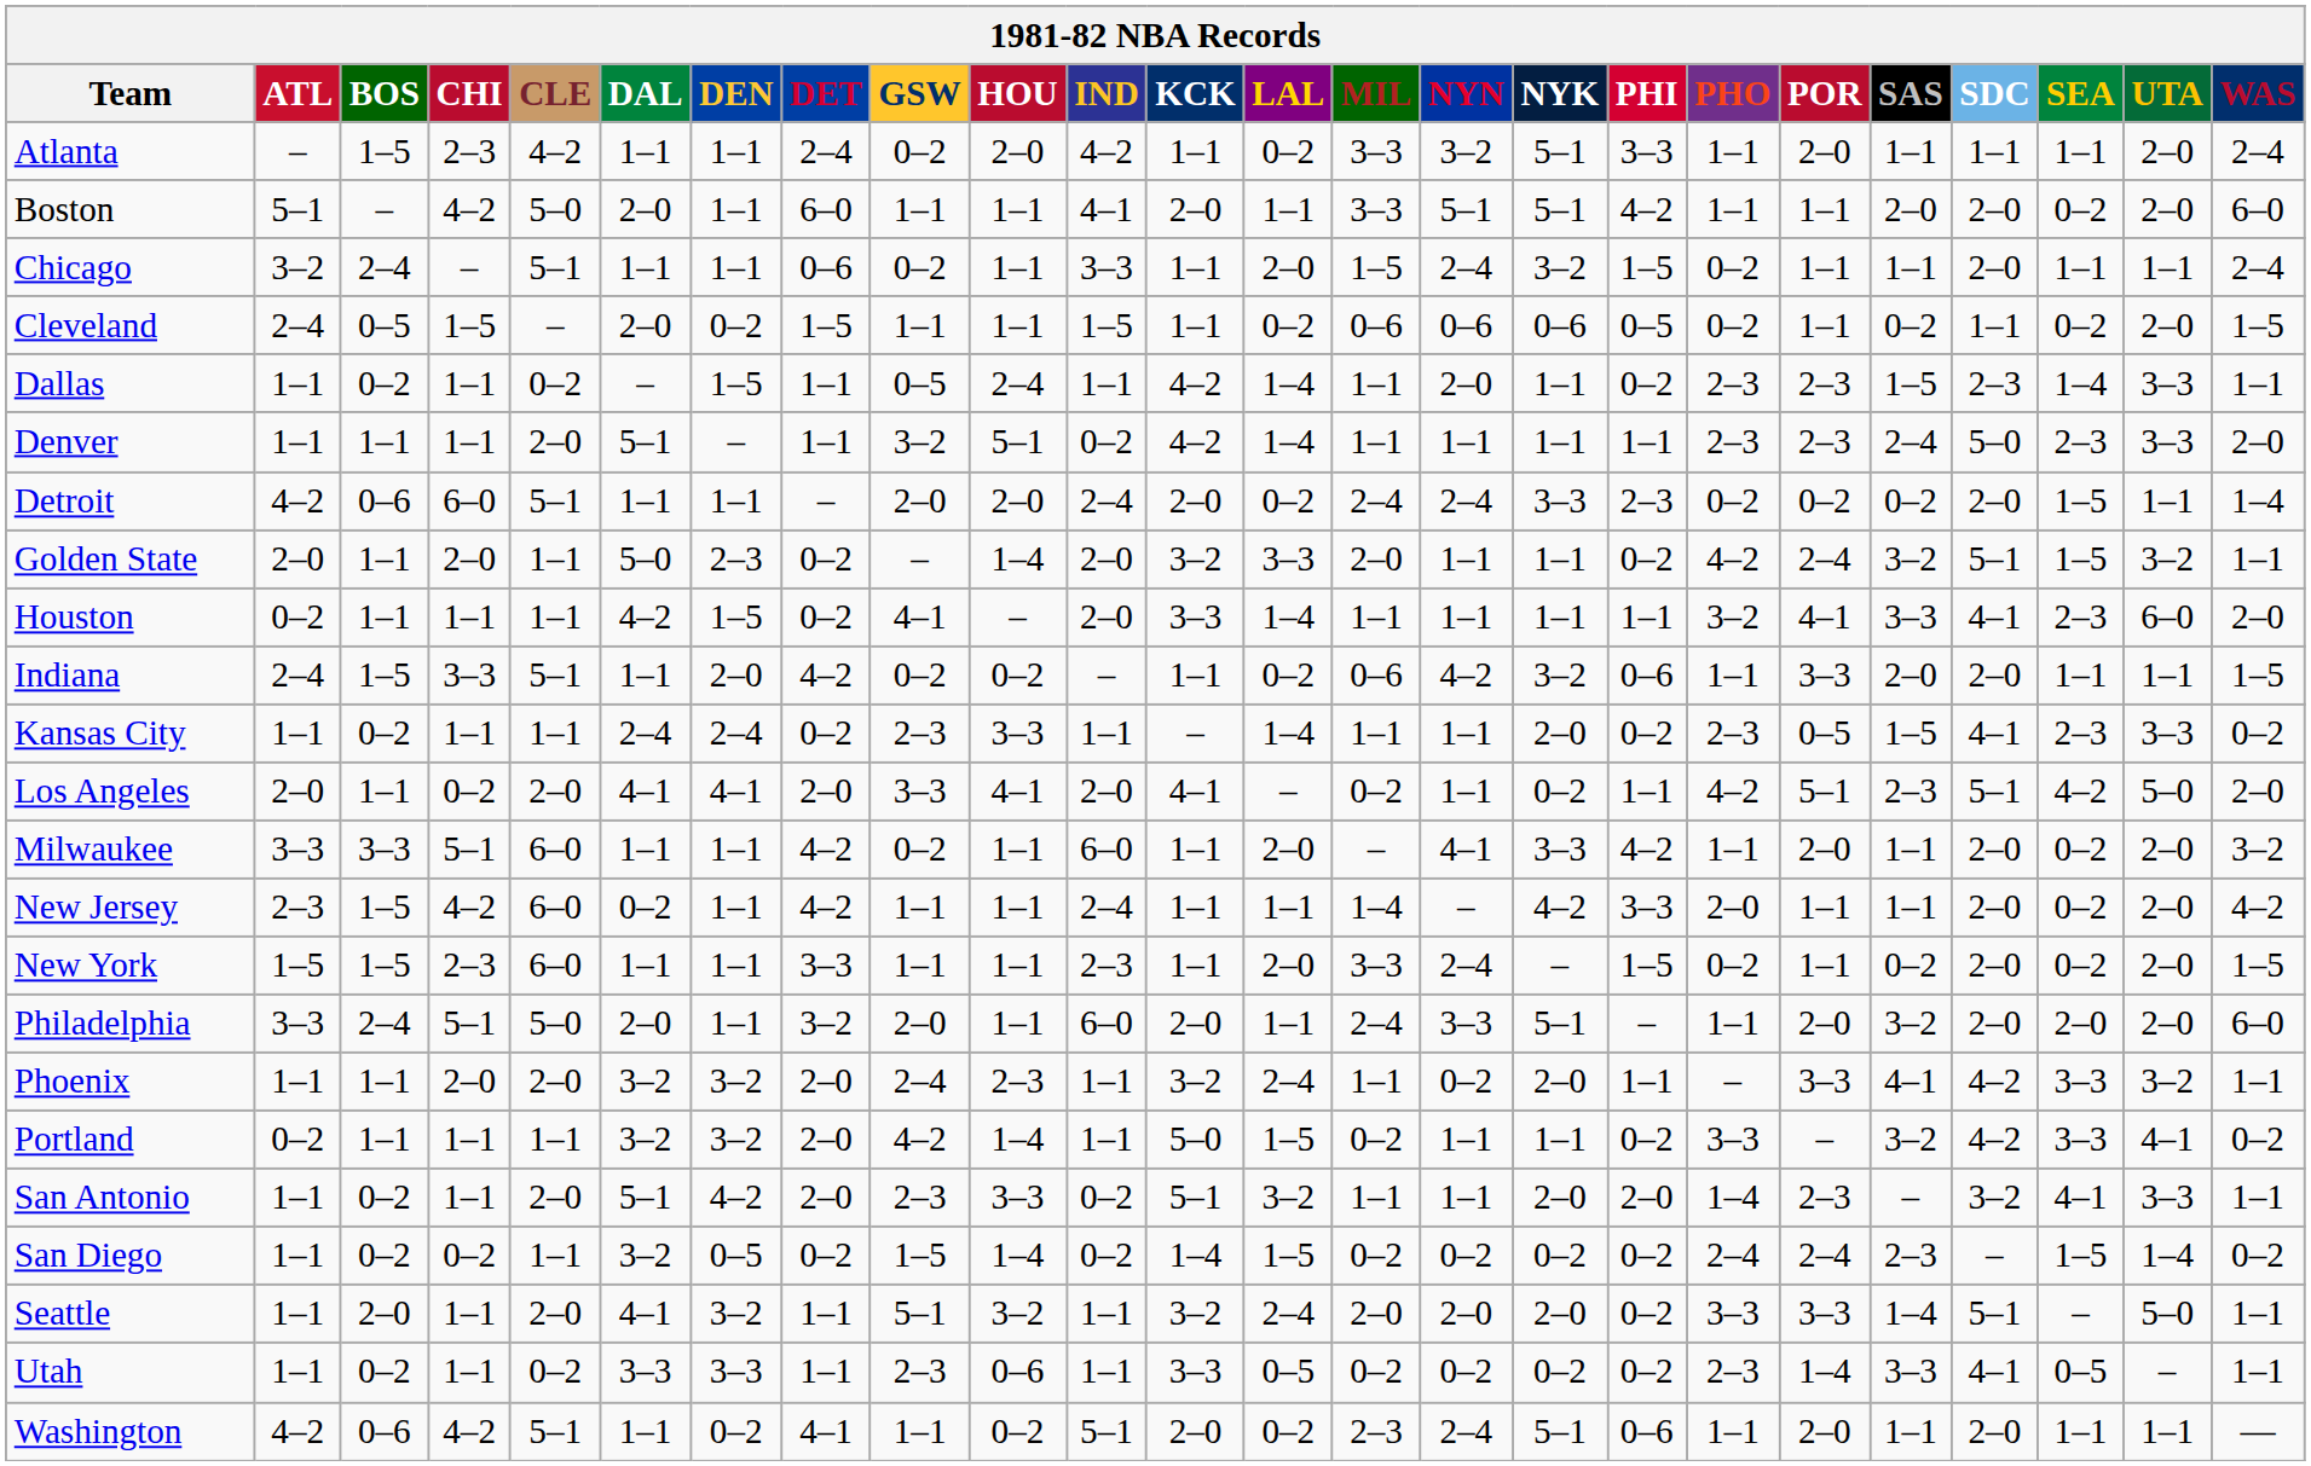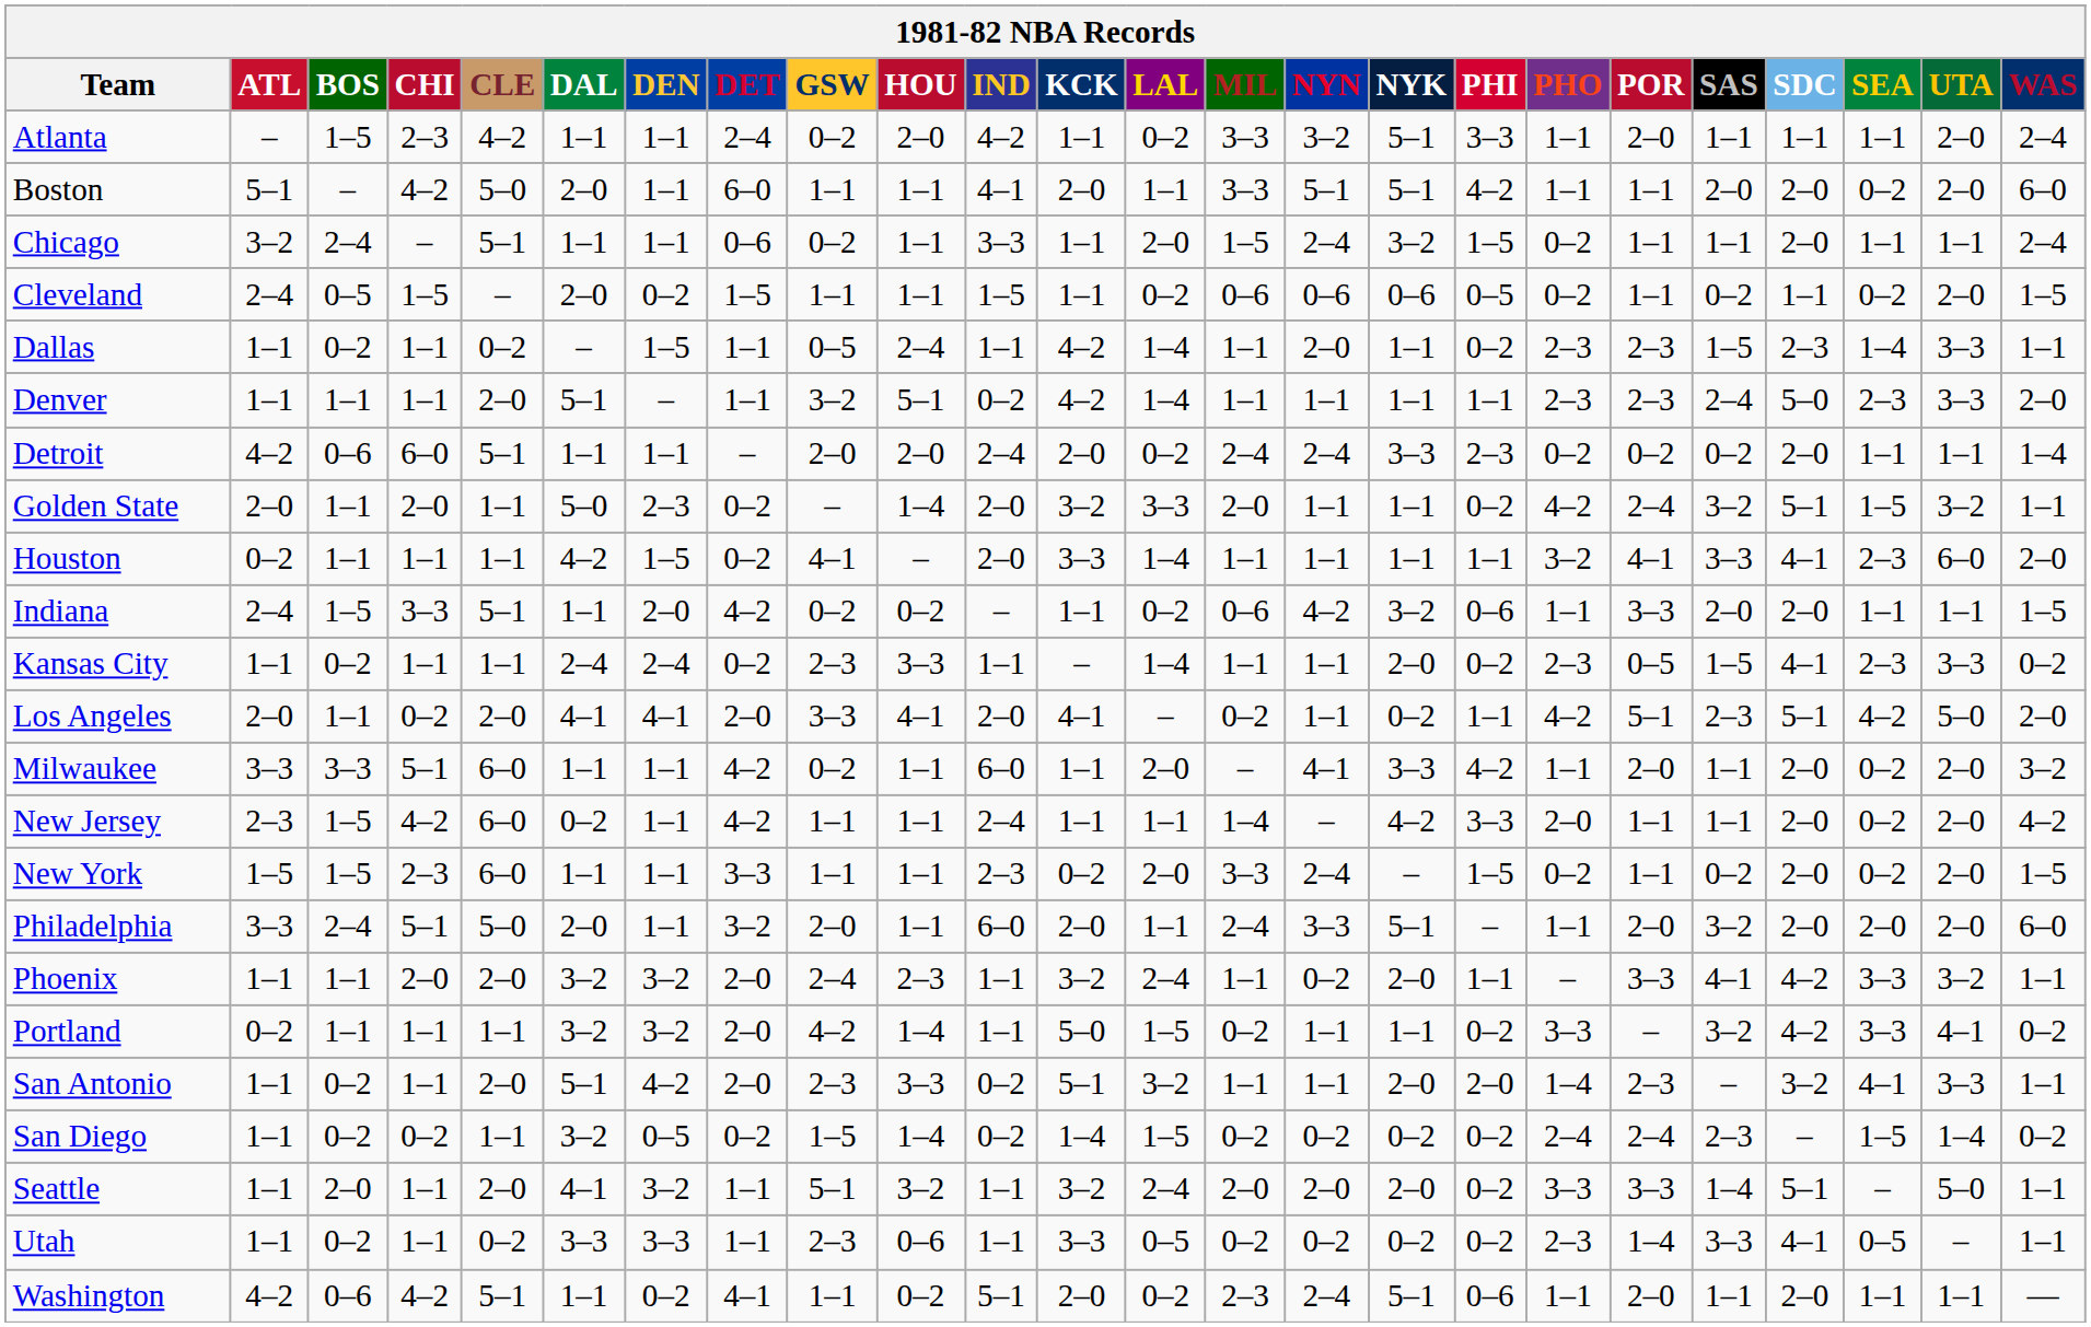Detroit | SEA: 1–5 -> 1–1
New York | KCK: 1–1 -> 0–2
